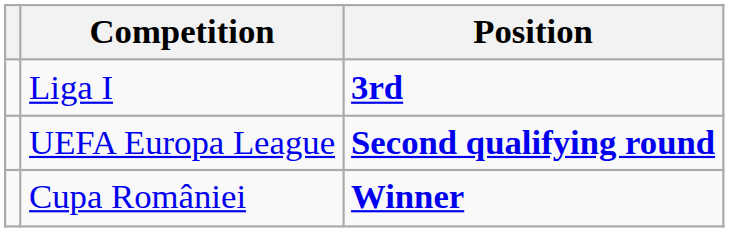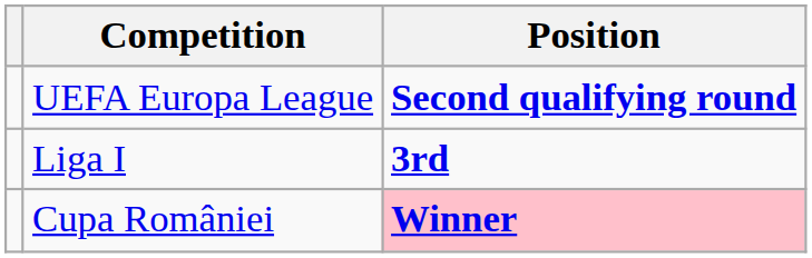rows swapped: UEFA Europa League <-> Liga I
Cupa României | Position: no background -> pink background
